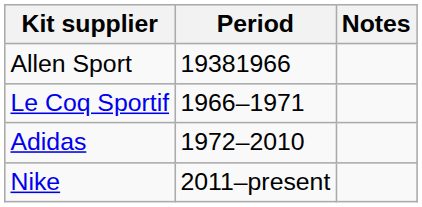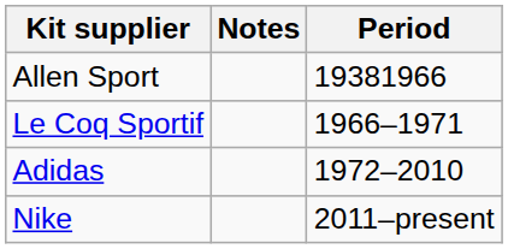columns swapped: Period <-> Notes
